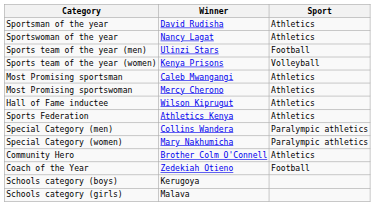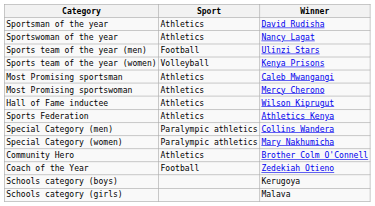columns swapped: Winner <-> Sport
